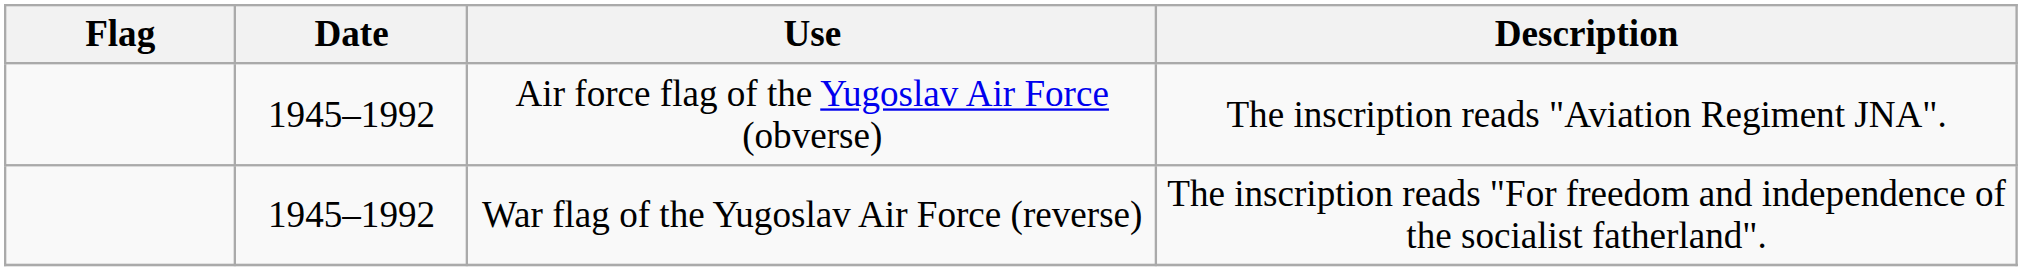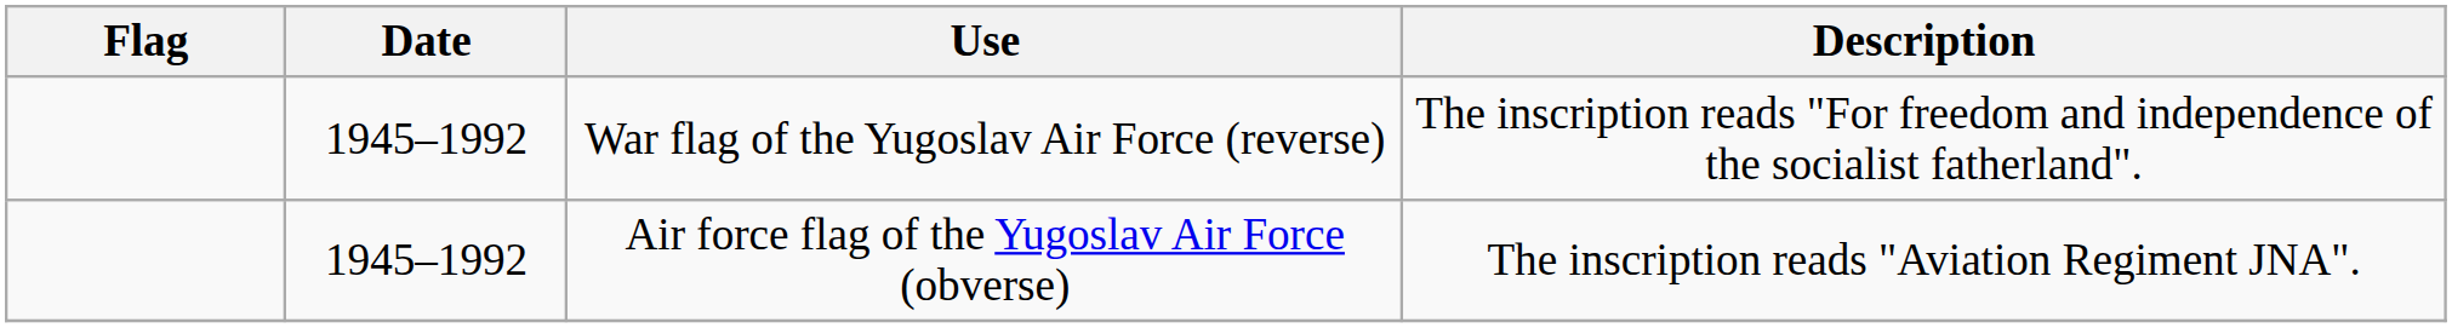rows swapped: Air force flag of the Yugoslav Air Force (obverse) <-> War flag of the Yugoslav Air Force (reverse)
